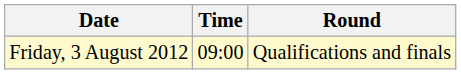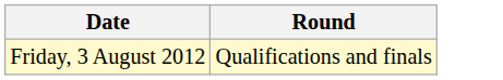- column: Time | 09:00
